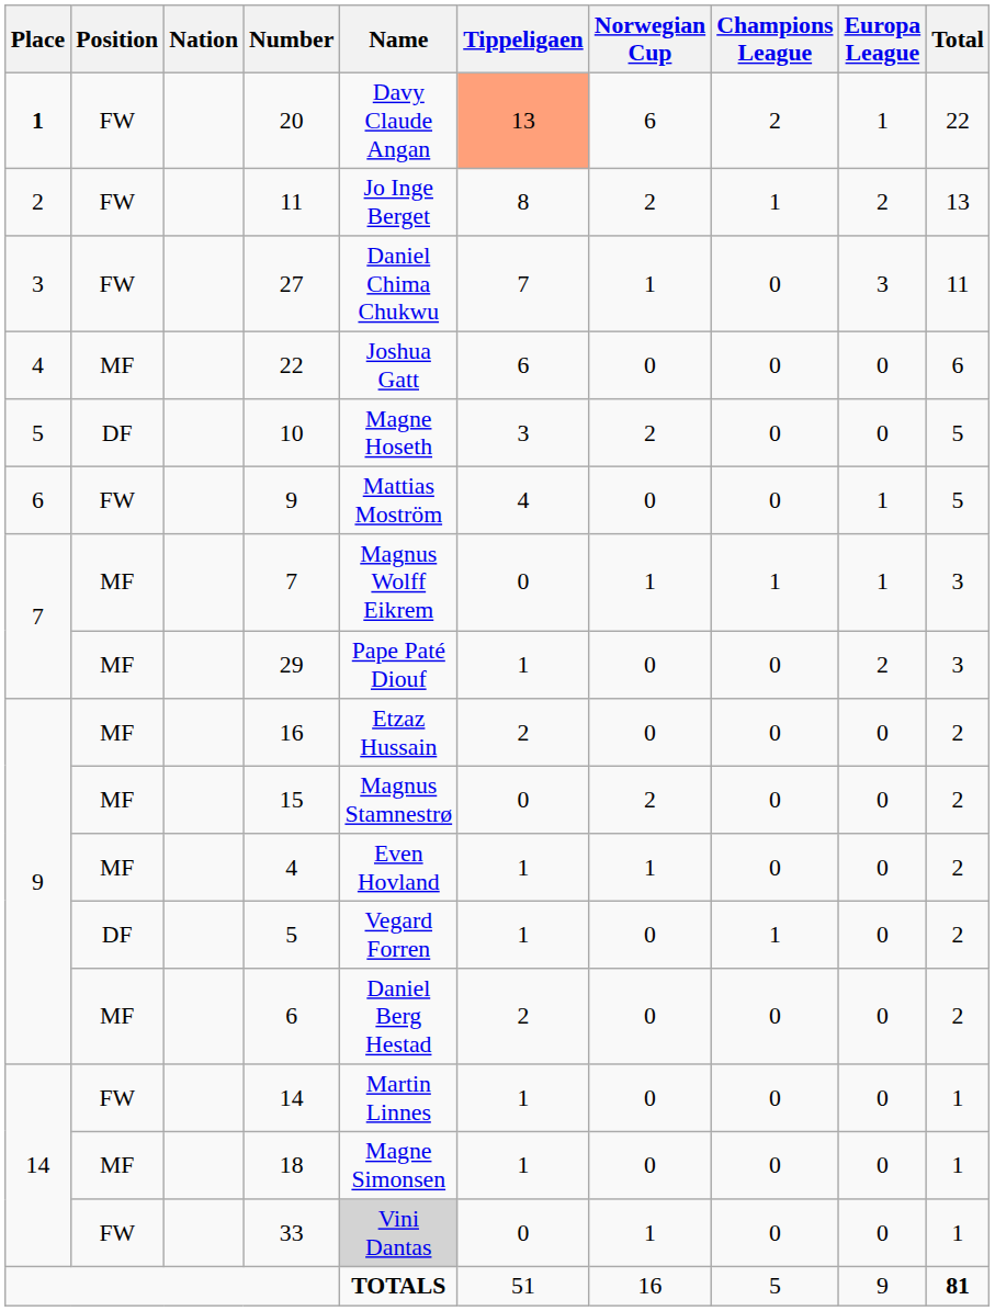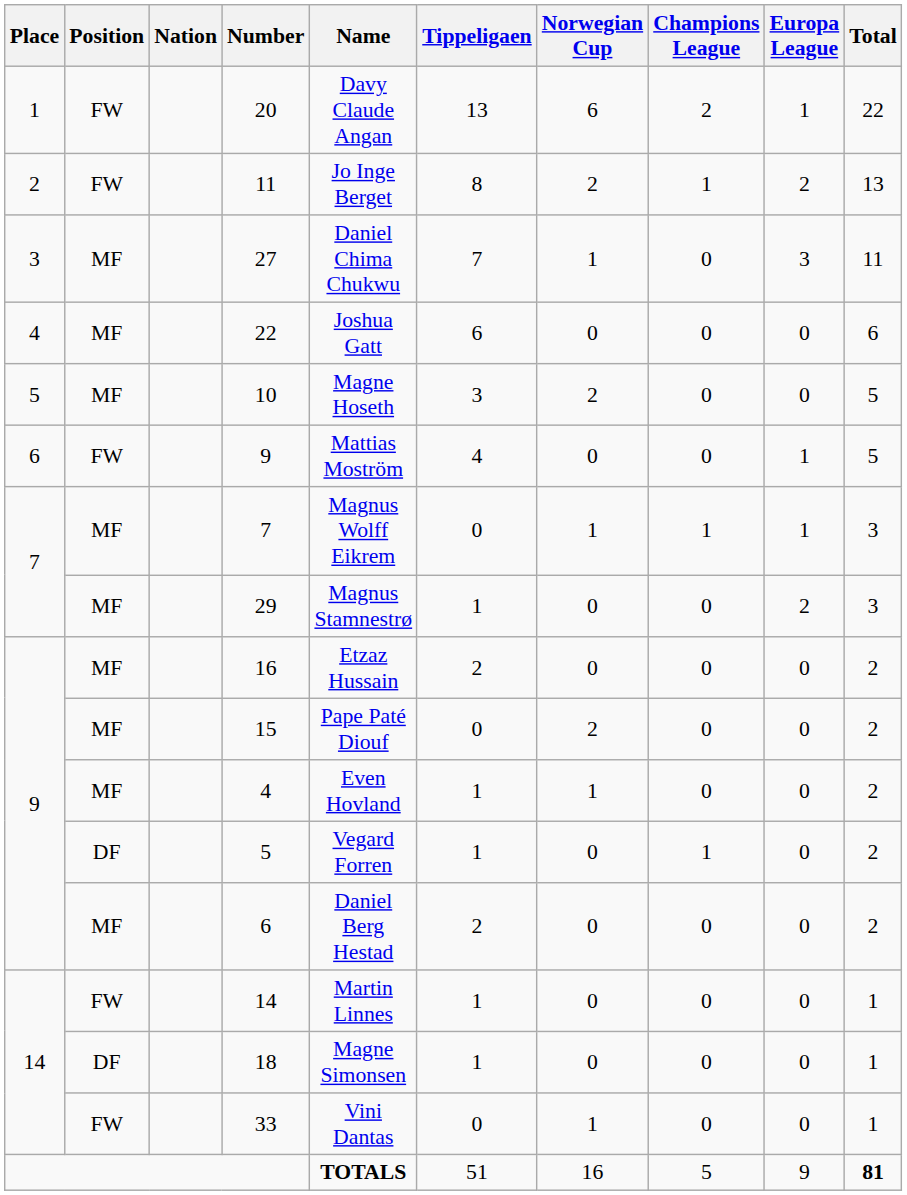20 | Place: bold -> normal
20 | Tippeligaen: lightsalmon background -> no background
27 | Position: FW -> MF
10 | Position: DF -> MF
29 | Name: Pape Paté Diouf -> Magnus Stamnestrø
15 | Name: Magnus Stamnestrø -> Pape Paté Diouf
18 | Position: MF -> DF
33 | Name: lightgrey background -> no background
